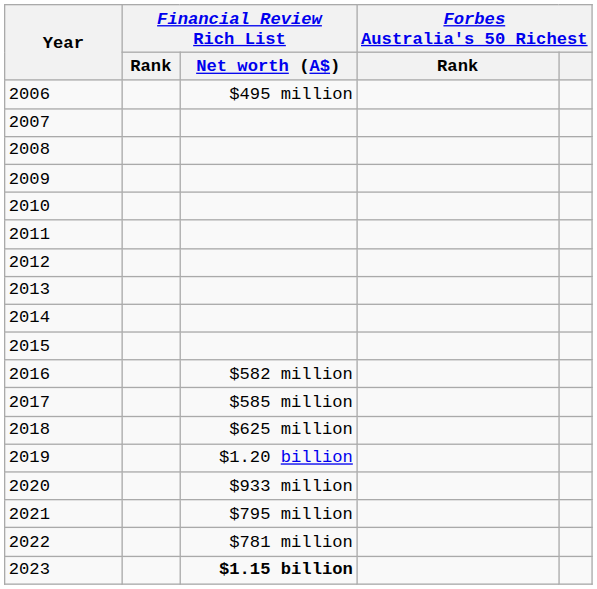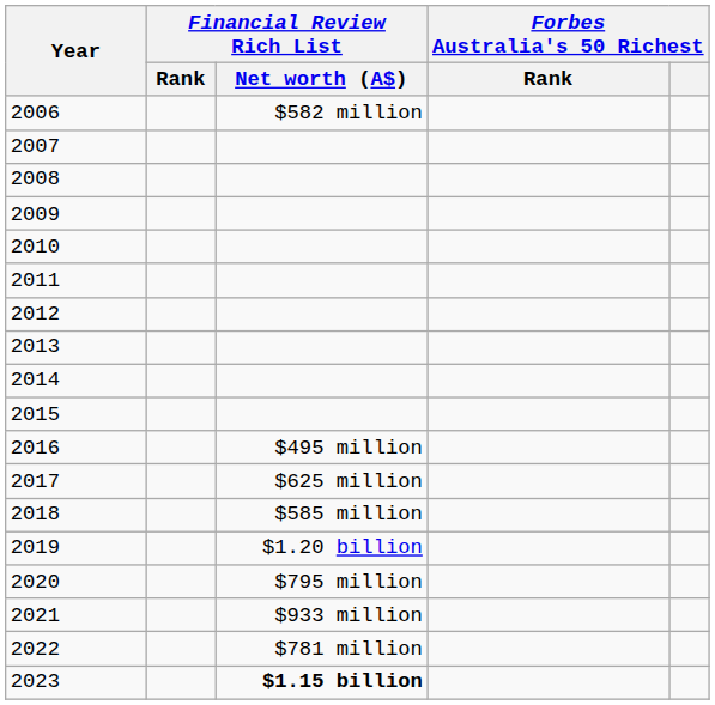2006 | Financial Review Rich List / Net worth (A$): $495 million -> $582 million
2016 | Financial Review Rich List / Net worth (A$): $582 million -> $495 million
2017 | Financial Review Rich List / Net worth (A$): $585 million -> $625 million
2018 | Financial Review Rich List / Net worth (A$): $625 million -> $585 million
2020 | Financial Review Rich List / Net worth (A$): $933 million -> $795 million
2021 | Financial Review Rich List / Net worth (A$): $795 million -> $933 million
